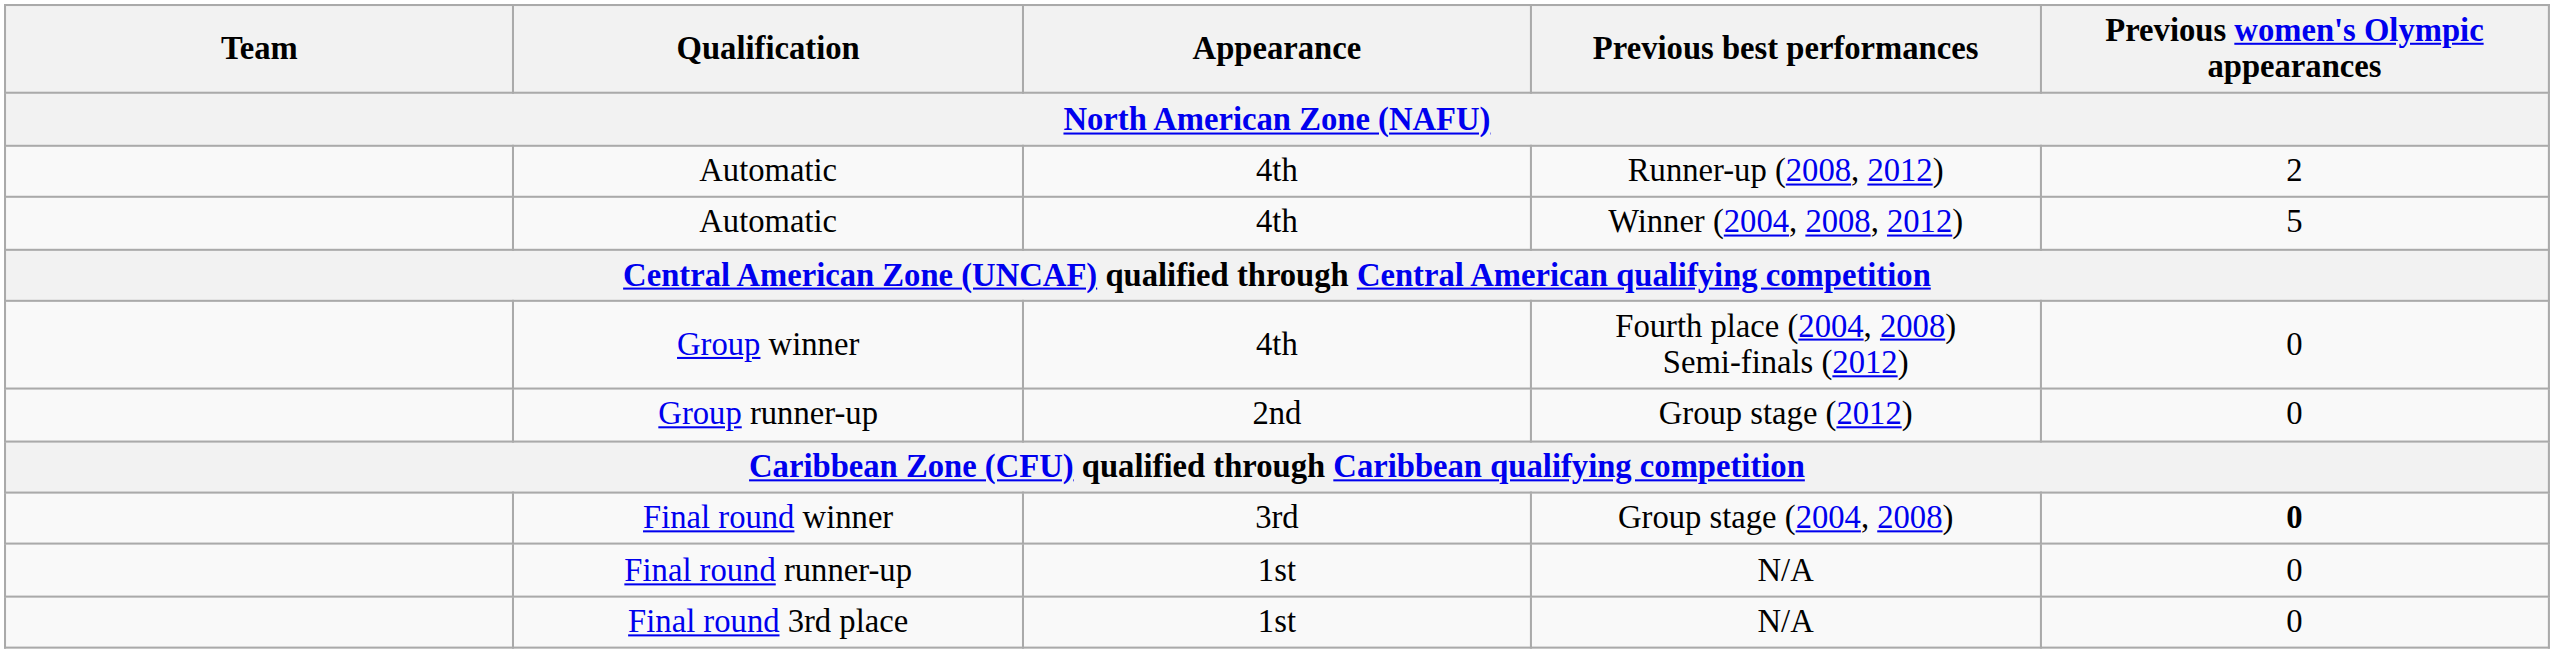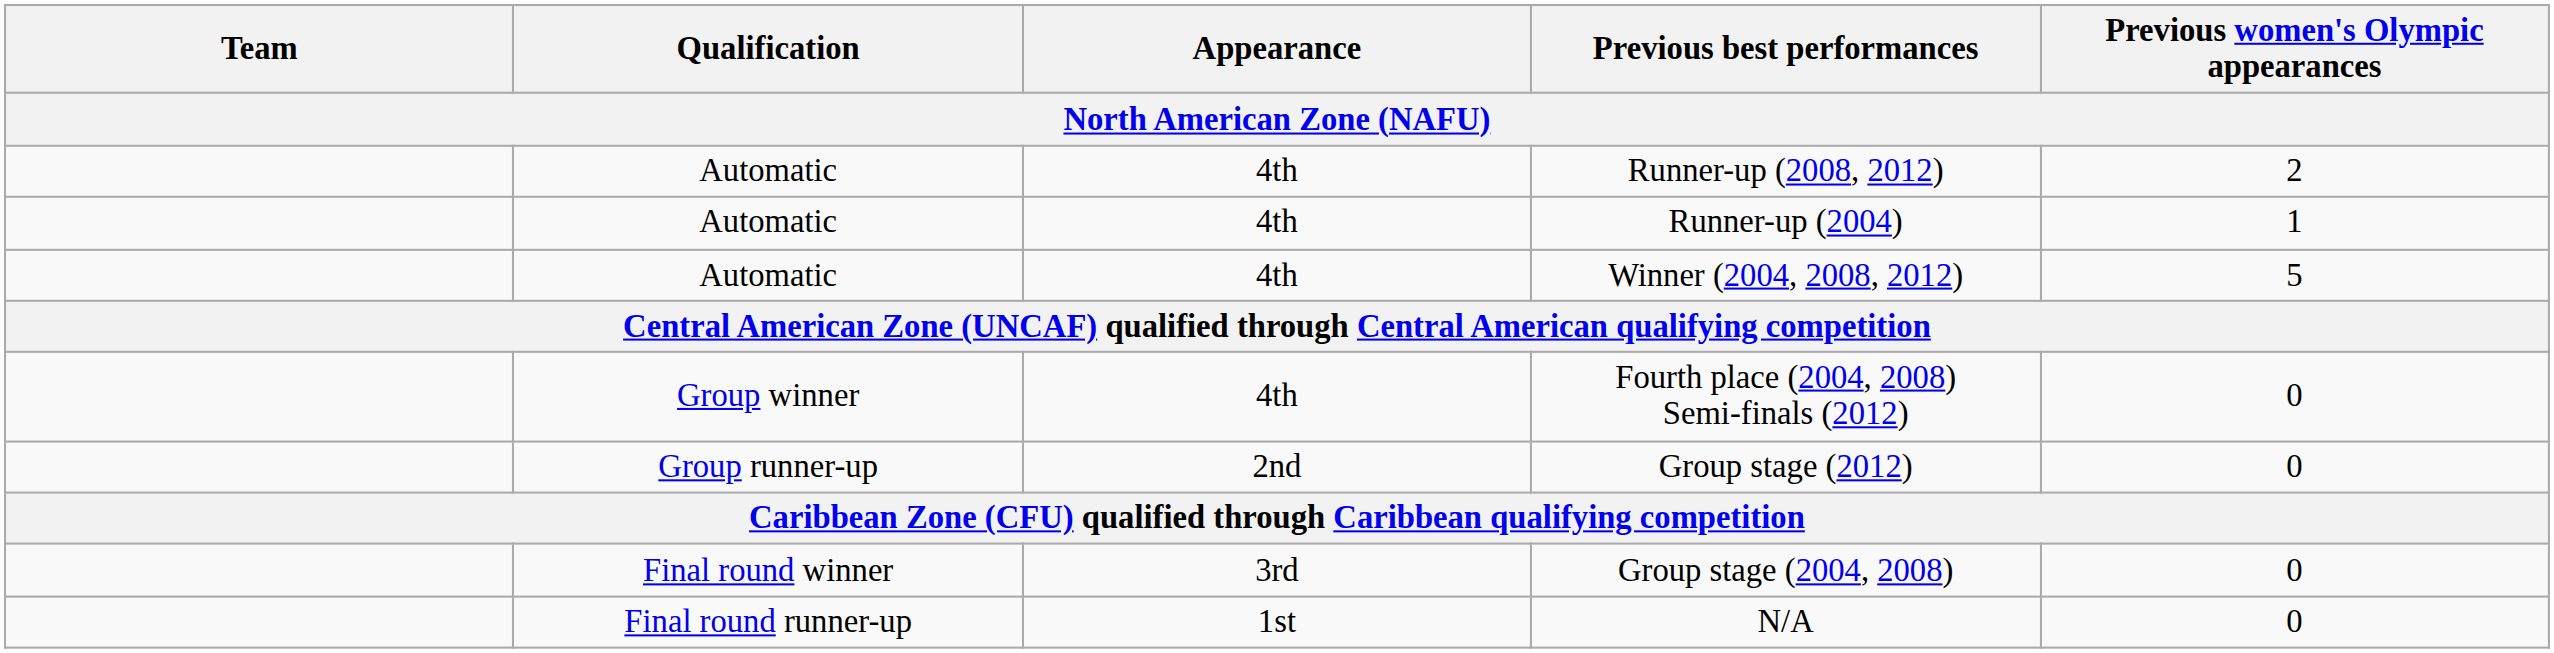+ row: Automatic | 4th | Runner-up (2004) | 1
Group stage (2004, 2008) | Previous women's Olympic appearances: bold -> normal
- row: Final round 3rd place | 1st | N/A | 0
